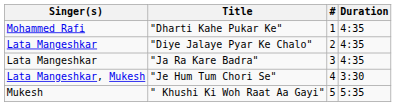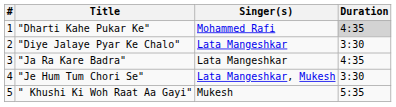columns swapped: # <-> Singer(s)
"Dharti Kahe Pukar Ke" | Duration: no background -> lightgrey background
"Diye Jalaye Pyar Ke Chalo" | Duration: 4:35 -> 3:30
